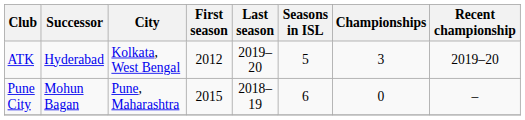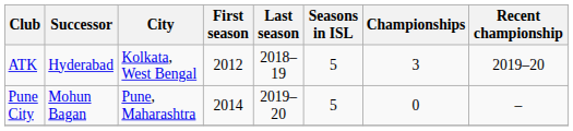ATK | Last season: 2019–20 -> 2018–19
Pune City | First season: 2015 -> 2014
Pune City | Last season: 2018–19 -> 2019–20
Pune City | Seasons in ISL: 6 -> 5
